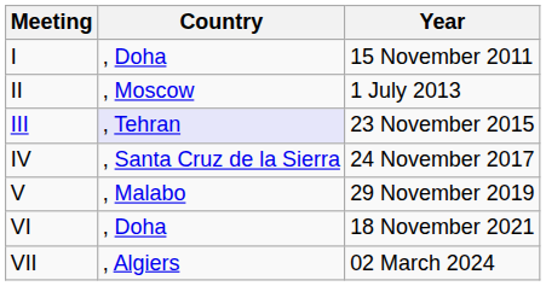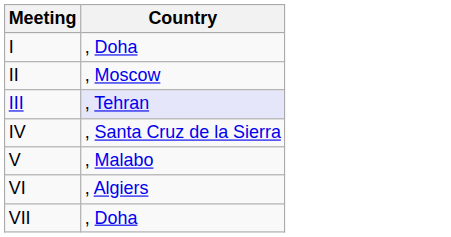- column: Year | 15 November 2011 | 1 July 2013 | 23 November 2015 | 24 November 2017 | 29 November 2019 | 18 November 2021 | 02 March 2024
VI | Country: , Doha -> , Algiers
VII | Country: , Algiers -> , Doha
